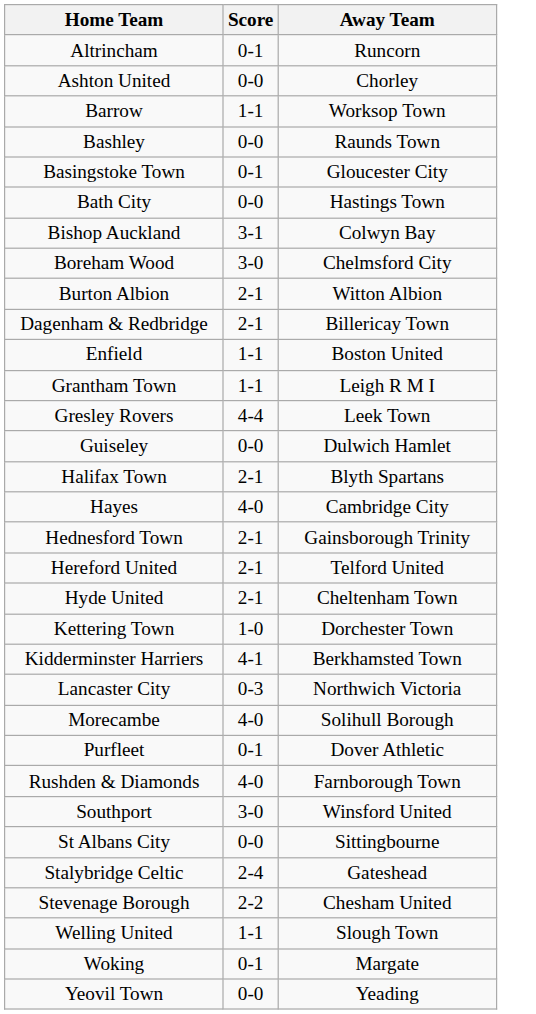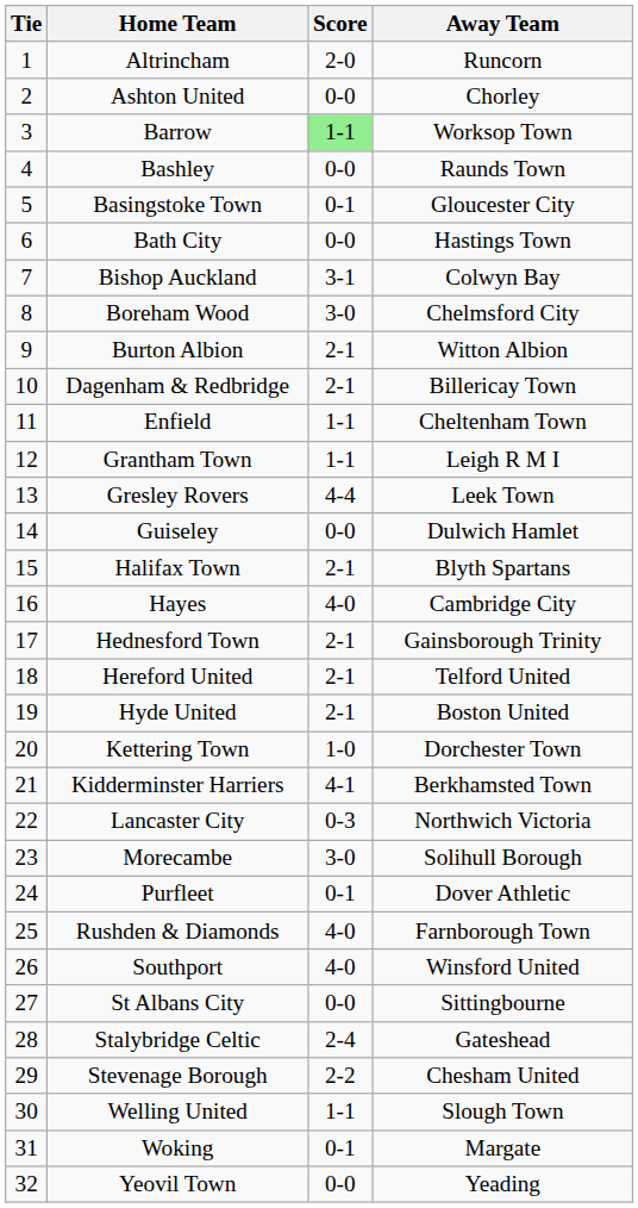+ column: Tie | 1 | 2 | 3 | 4 | 5 | 6 | 7 | 8 | 9 | 10 | 11 | 12 | 13 | 14 | 15 | 16 | 17 | 18 | 19 | 20 | 21 | 22 | 23 | 24 | 25 | 26 | 27 | 28 | 29 | 30 | 31 | 32
Altrincham | Score: 0-1 -> 2-0
Barrow | Score: no background -> lightgreen background
Enfield | Away Team: Boston United -> Cheltenham Town
Hyde United | Away Team: Cheltenham Town -> Boston United
Morecambe | Score: 4-0 -> 3-0
Southport | Score: 3-0 -> 4-0
